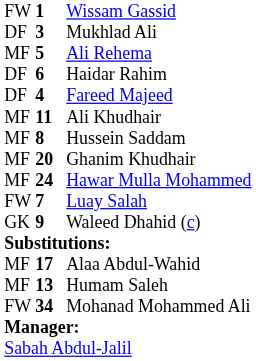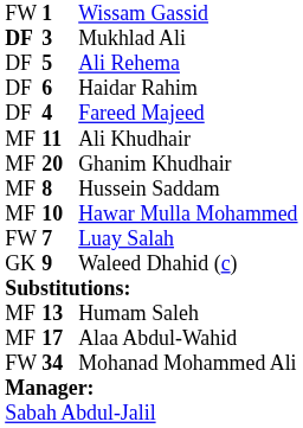Mukhlad Ali | column 1: normal -> bold
Ali Rehema | column 1: MF -> DF
rows swapped: Hussein Saddam <-> Ghanim Khudhair
Hawar Mulla Mohammed | column 2: 24 -> 10
rows swapped: Alaa Abdul-Wahid <-> Humam Saleh
